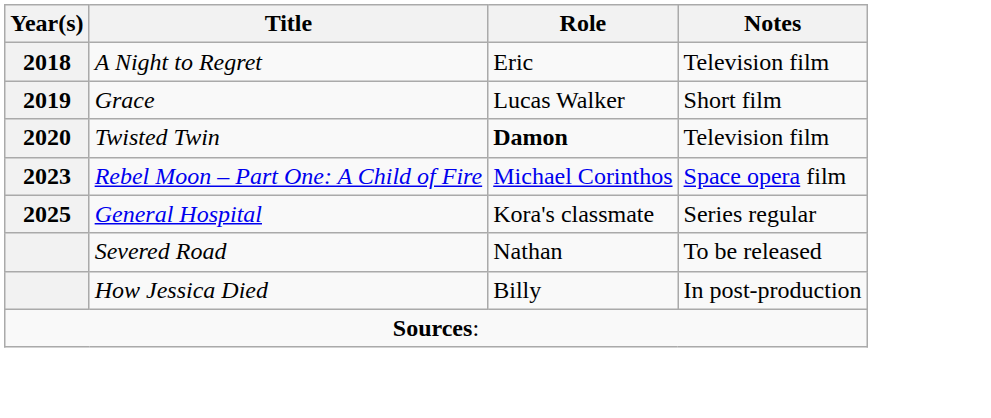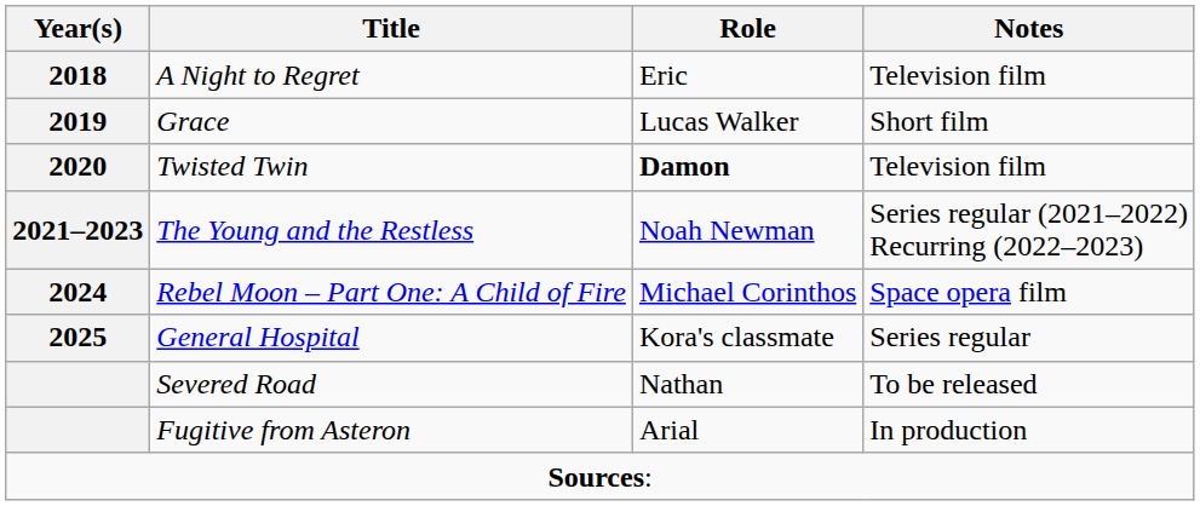+ row: 2021–2023 | The Young and the Restless | Noah Newman | Series regular (2021–2022) Recurring (2022–2023)
Rebel Moon – Part One: A Child of Fire | Year(s): 2023 -> 2024
- row: How Jessica Died | Billy | In post-production
+ row: Fugitive from Asteron | Arial | In production
